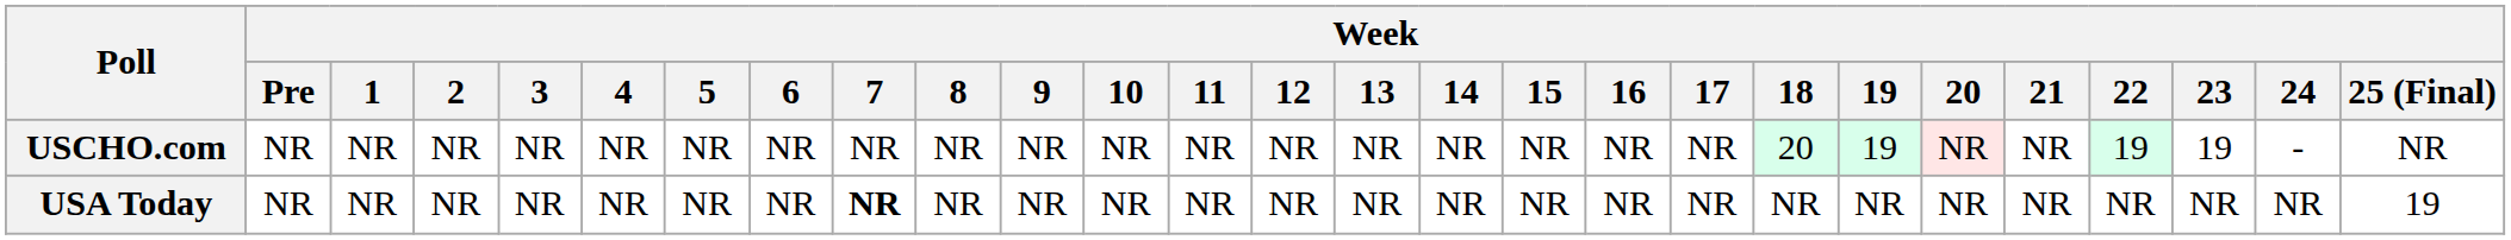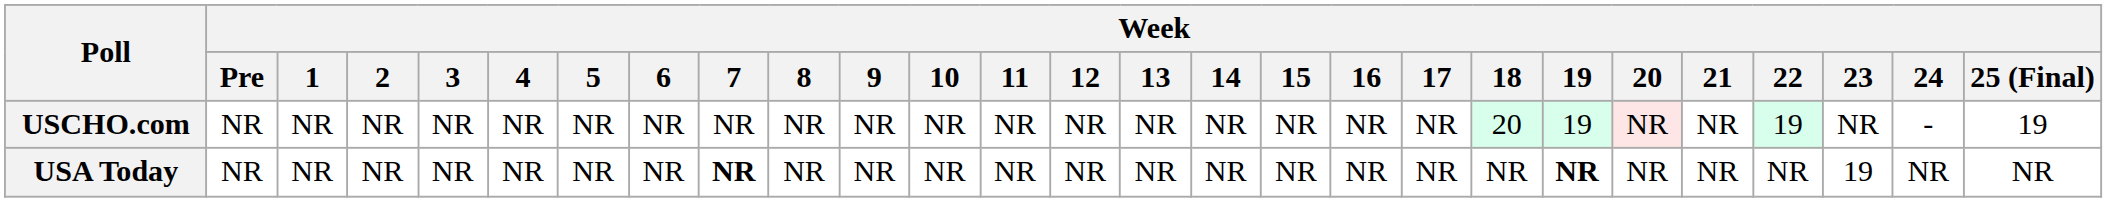USCHO.com | Week / 23: 19 -> NR
USCHO.com | Week / 25 (Final): NR -> 19
USA Today | Week / 19: normal -> bold
USA Today | Week / 23: NR -> 19
USA Today | Week / 25 (Final): 19 -> NR
